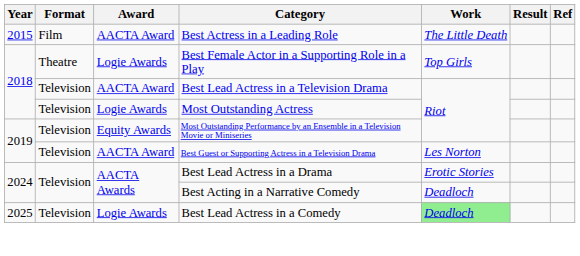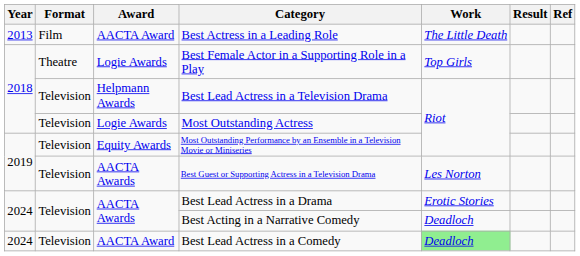Best Actress in a Leading Role | Year: 2015 -> 2013
Best Lead Actress in a Television Drama | Award: AACTA Award -> Helpmann Awards
Best Guest or Supporting Actress in a Television Drama | Award: AACTA Award -> AACTA Awards
Best Lead Actress in a Comedy | Year: 2025 -> 2024
Best Lead Actress in a Comedy | Award: Logie Awards -> AACTA Award
